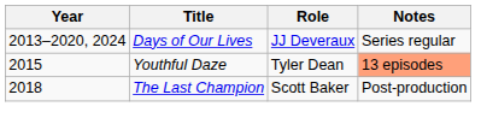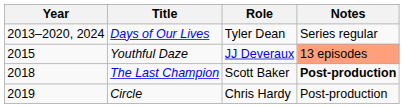Days of Our Lives | Role: JJ Deveraux -> Tyler Dean
Youthful Daze | Role: Tyler Dean -> JJ Deveraux
The Last Champion | Notes: normal -> bold
+ row: 2019 | Circle | Chris Hardy | Post-production
